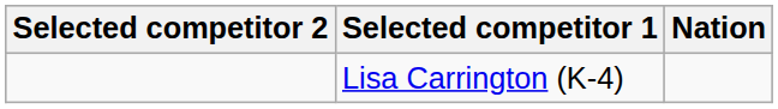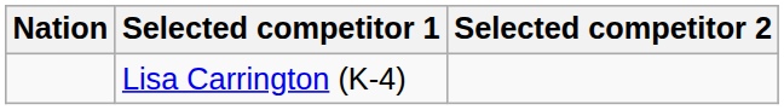columns swapped: Nation <-> Selected competitor 2
